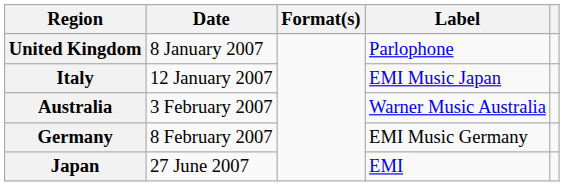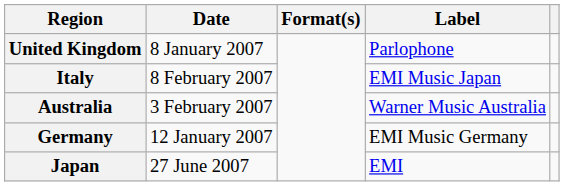Italy | Date: 12 January 2007 -> 8 February 2007
Germany | Date: 8 February 2007 -> 12 January 2007
